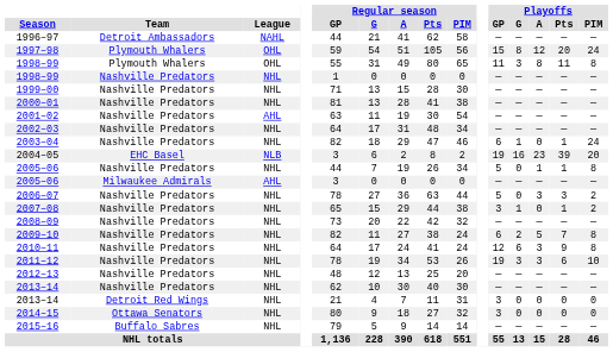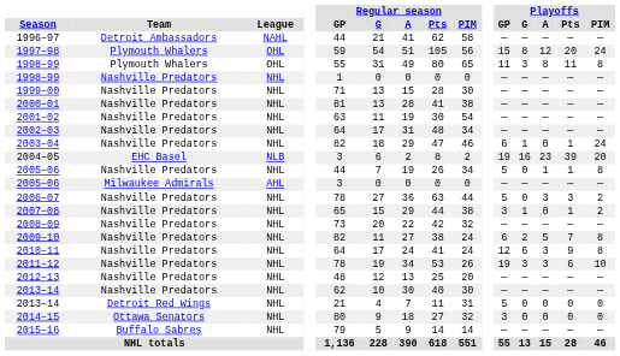2001–02 | League: AHL -> NHL
2013–14 / Detroit Red Wings | Playoffs / GP: 3 -> 5
